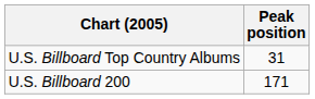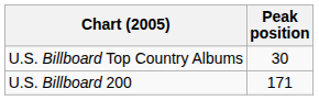U.S. Billboard Top Country Albums | Peak position: 31 -> 30
